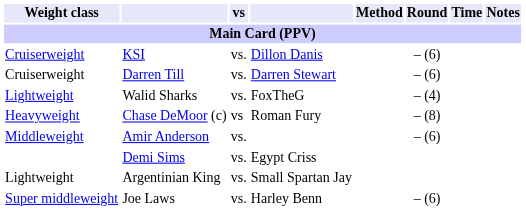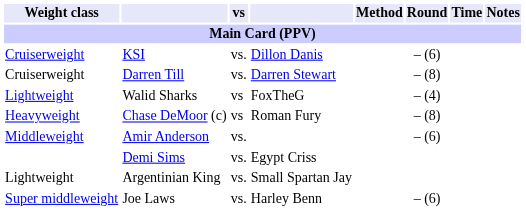Darren Till | Round / Main Card (PPV): – (6) -> – (8)
Walid Sharks | vs / Main Card (PPV): vs. -> vs
